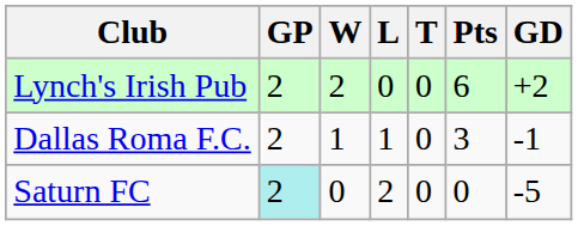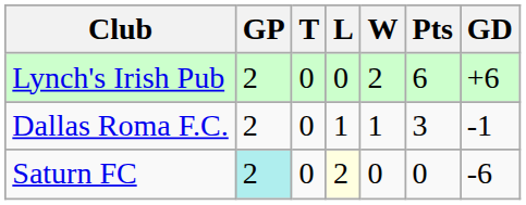columns swapped: W <-> T
Lynch's Irish Pub | GD: +2 -> +6
Saturn FC | L: no background -> lightyellow background
Saturn FC | GD: -5 -> -6
